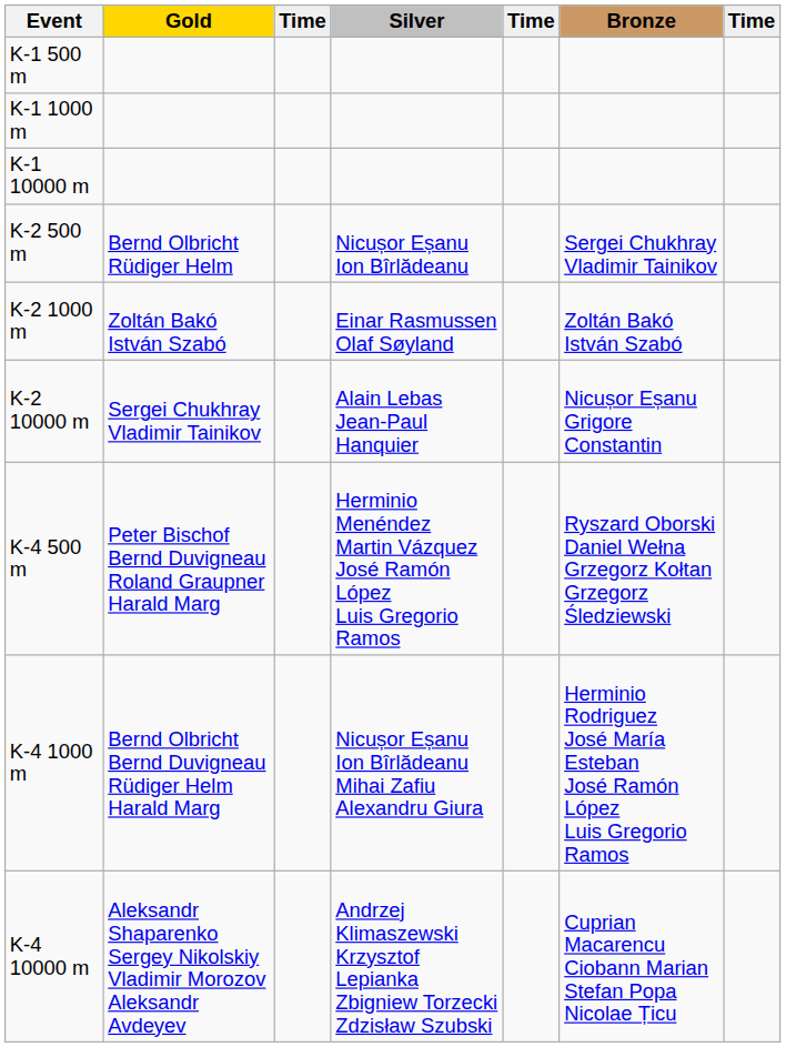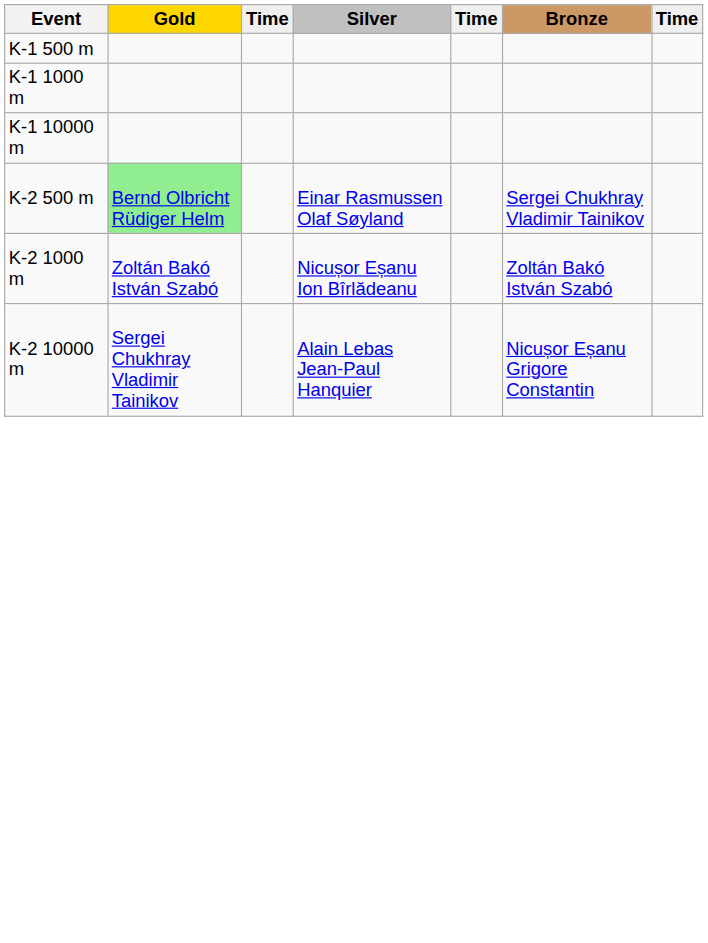K-2 500 m | Gold: no background -> lightgreen background
K-2 500 m | Silver: Nicușor Eșanu Ion Bîrlădeanu -> Einar Rasmussen Olaf Søyland
K-2 1000 m | Silver: Einar Rasmussen Olaf Søyland -> Nicușor Eșanu Ion Bîrlădeanu
- row: K-4 500 m | Peter Bischof Bernd Duvigneau Roland Graupner Harald Marg | Herminio Menéndez Martin Vázquez José Ramón López Luis Gregorio Ramos | Ryszard Oborski Daniel Wełna Grzegorz Kołtan Grzegorz Śledziewski
- row: K-4 1000 m | Bernd Olbricht Bernd Duvigneau Rüdiger Helm Harald Marg | Nicușor Eșanu Ion Bîrlădeanu Mihai Zafiu Alexandru Giura | Herminio Rodriguez José María Esteban José Ramón López Luis Gregorio Ramos
- row: K-4 10000 m | Aleksandr Shaparenko Sergey Nikolskiy Vladimir Morozov Aleksandr Avdeyev | Andrzej Klimaszewski Krzysztof Lepianka Zbigniew Torzecki Zdzisław Szubski | Cuprian Macarencu Ciobann Marian Stefan Popa Nicolae Țicu
